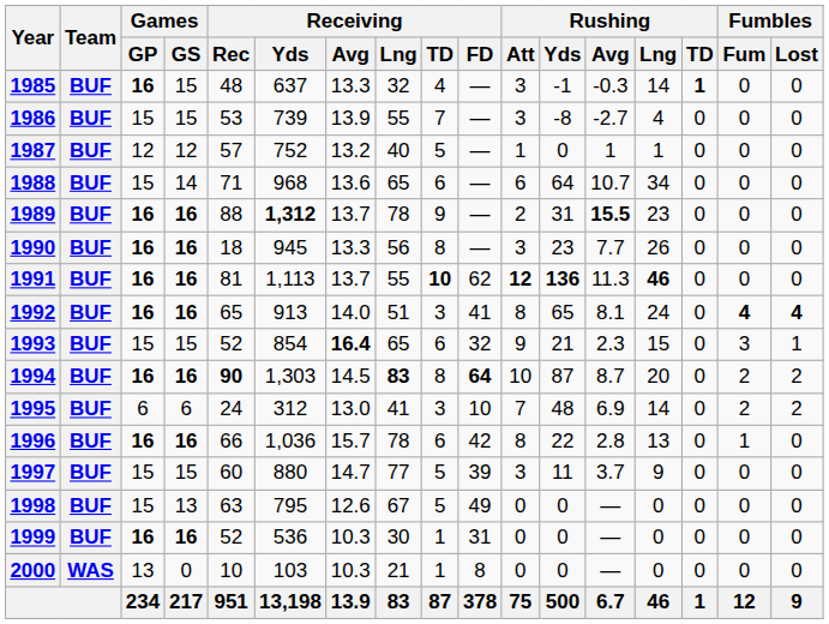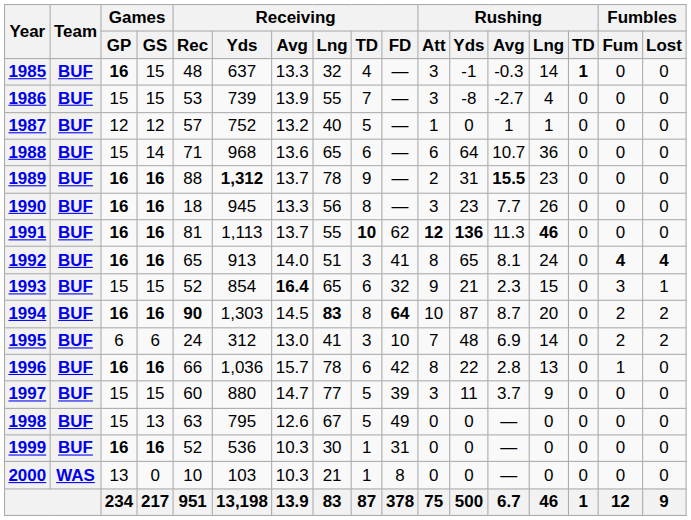1988 | Rushing / Lng: 34 -> 36
